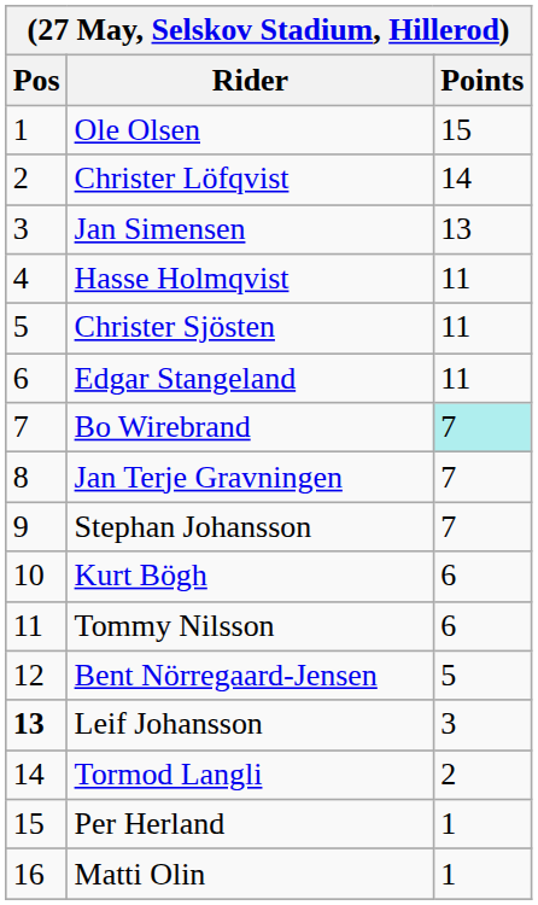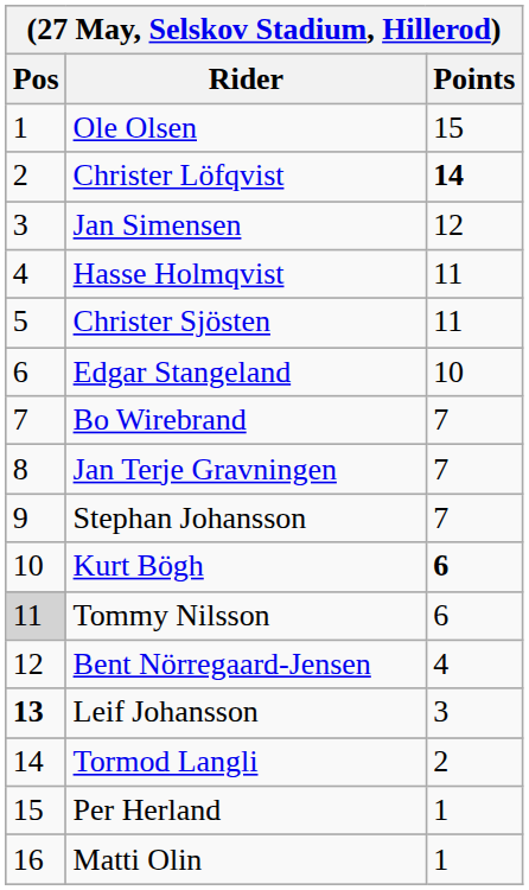Christer Löfqvist | Points: normal -> bold
Jan Simensen | Points: 13 -> 12
Edgar Stangeland | Points: 11 -> 10
Bo Wirebrand | Points: paleturquoise background -> no background
Kurt Bögh | Points: normal -> bold
Tommy Nilsson | Pos: no background -> lightgrey background
Bent Nörregaard-Jensen | Points: 5 -> 4
